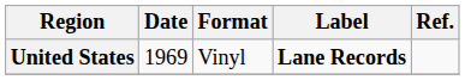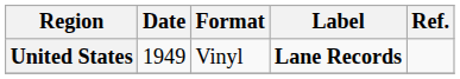United States | Date: 1969 -> 1949
